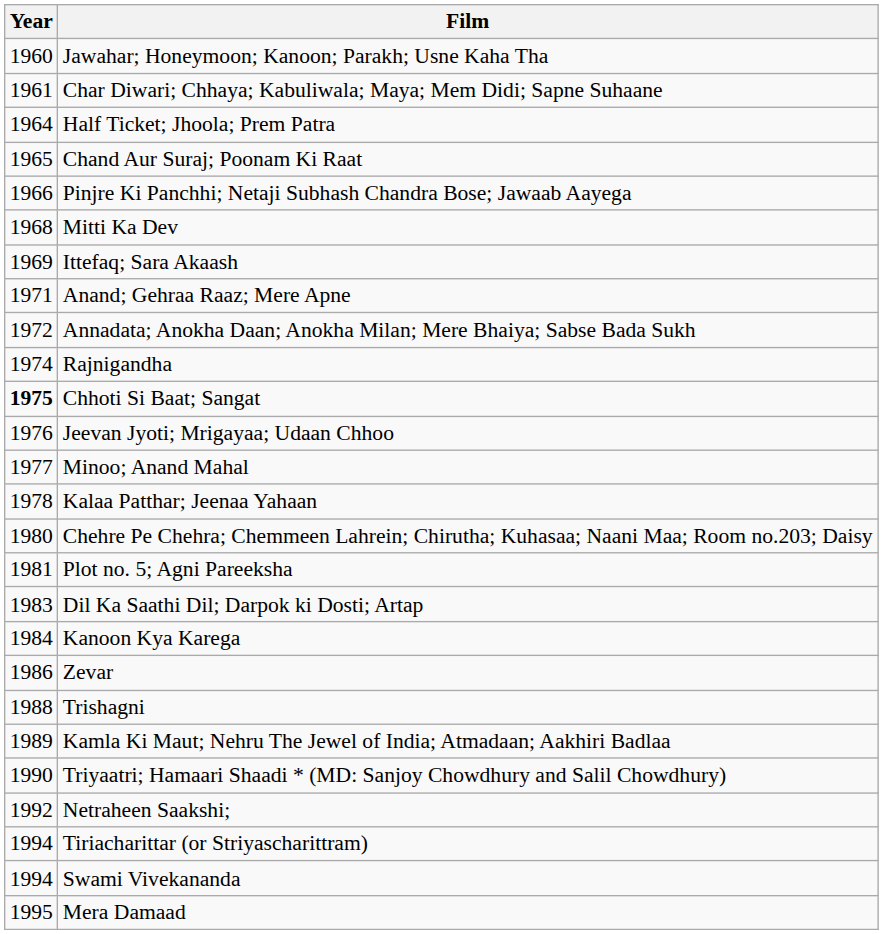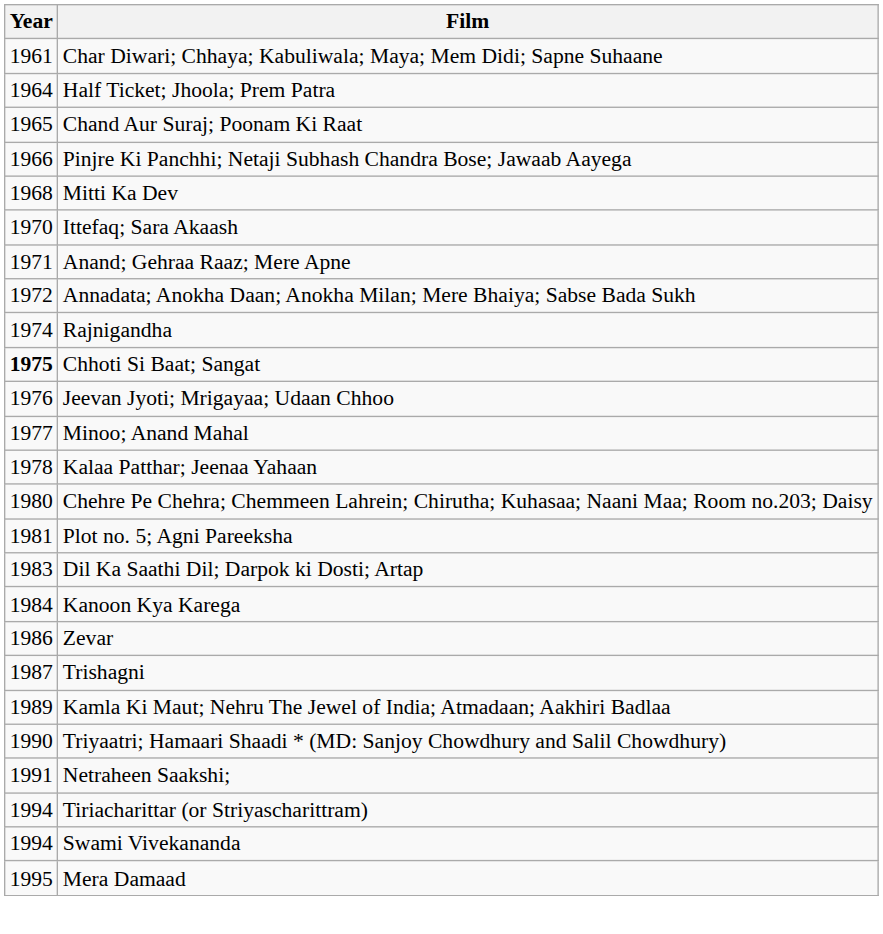- row: 1960 | Jawahar; Honeymoon; Kanoon; Parakh; Usne Kaha Tha
Ittefaq; Sara Akaash | Year: 1969 -> 1970
Trishagni | Year: 1988 -> 1987
Netraheen Saakshi; | Year: 1992 -> 1991
